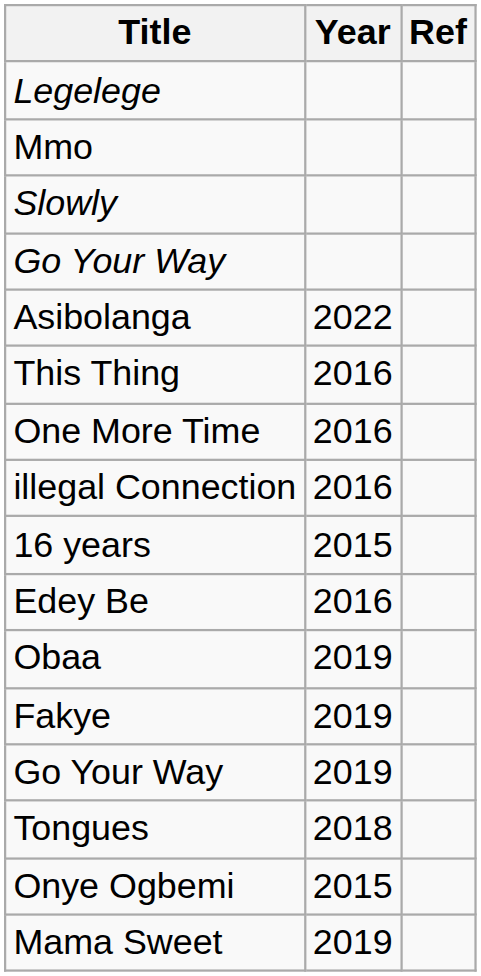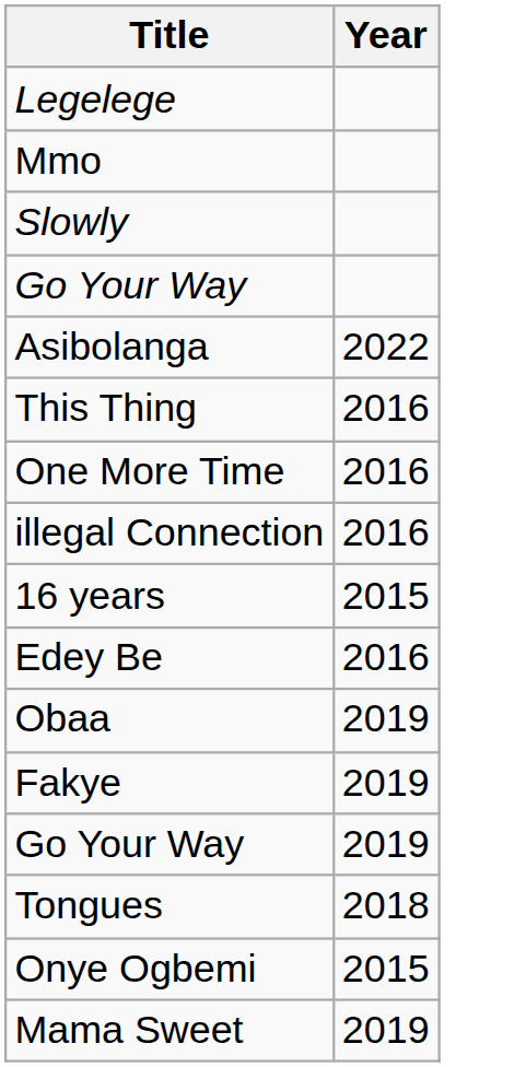- column: Ref
